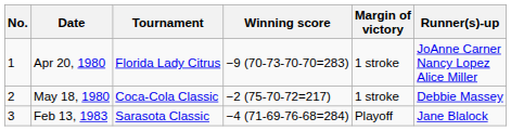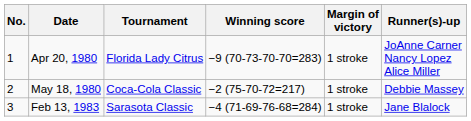Feb 13, 1983 | Margin of victory: Playoff -> 1 stroke
